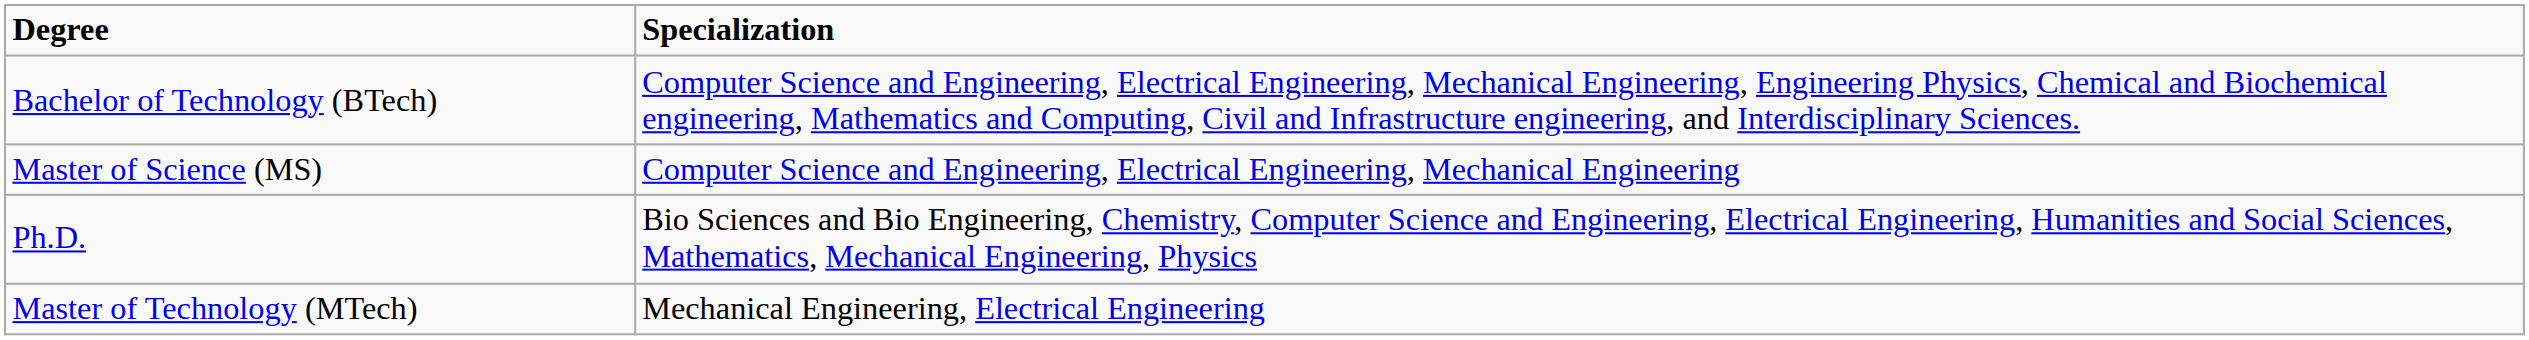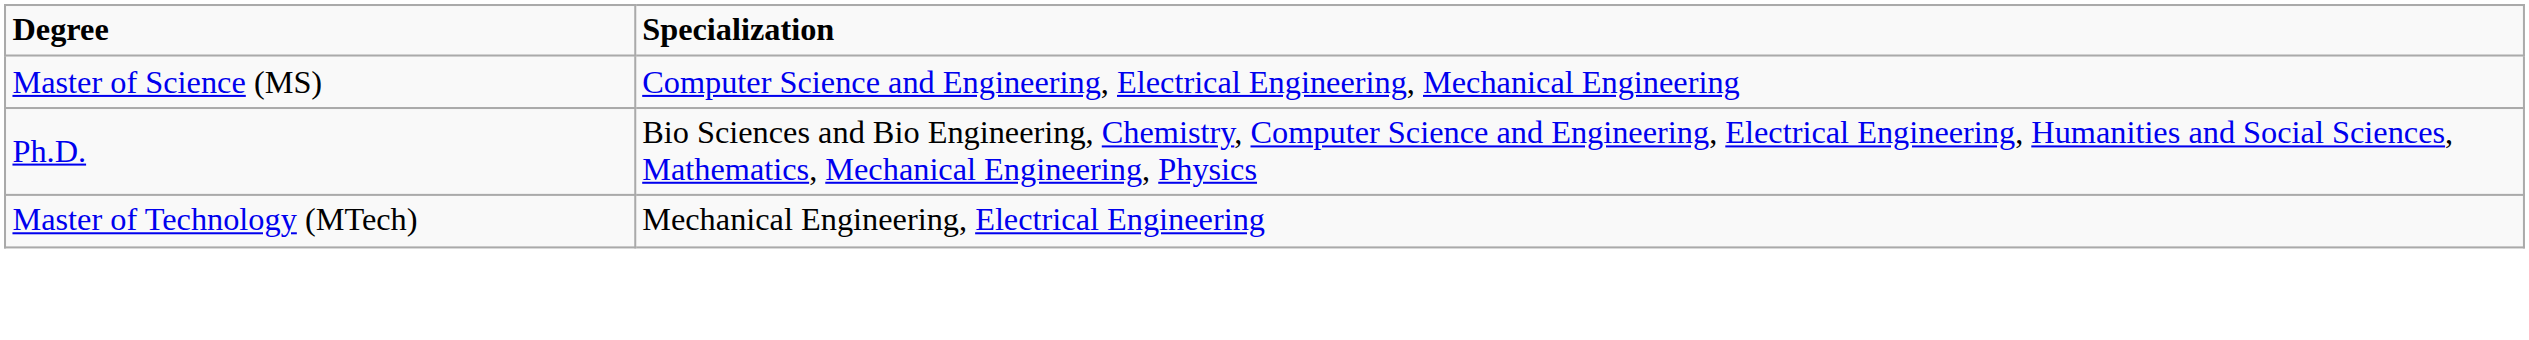- row: Bachelor of Technology (BTech) | Computer Science and Engineering, Electrical Engineering, Mechanical Engineering, Engineering Physics, Chemical and Biochemical engineering, Mathematics and Computing, Civil and Infrastructure engineering, and Interdisciplinary Sciences.
